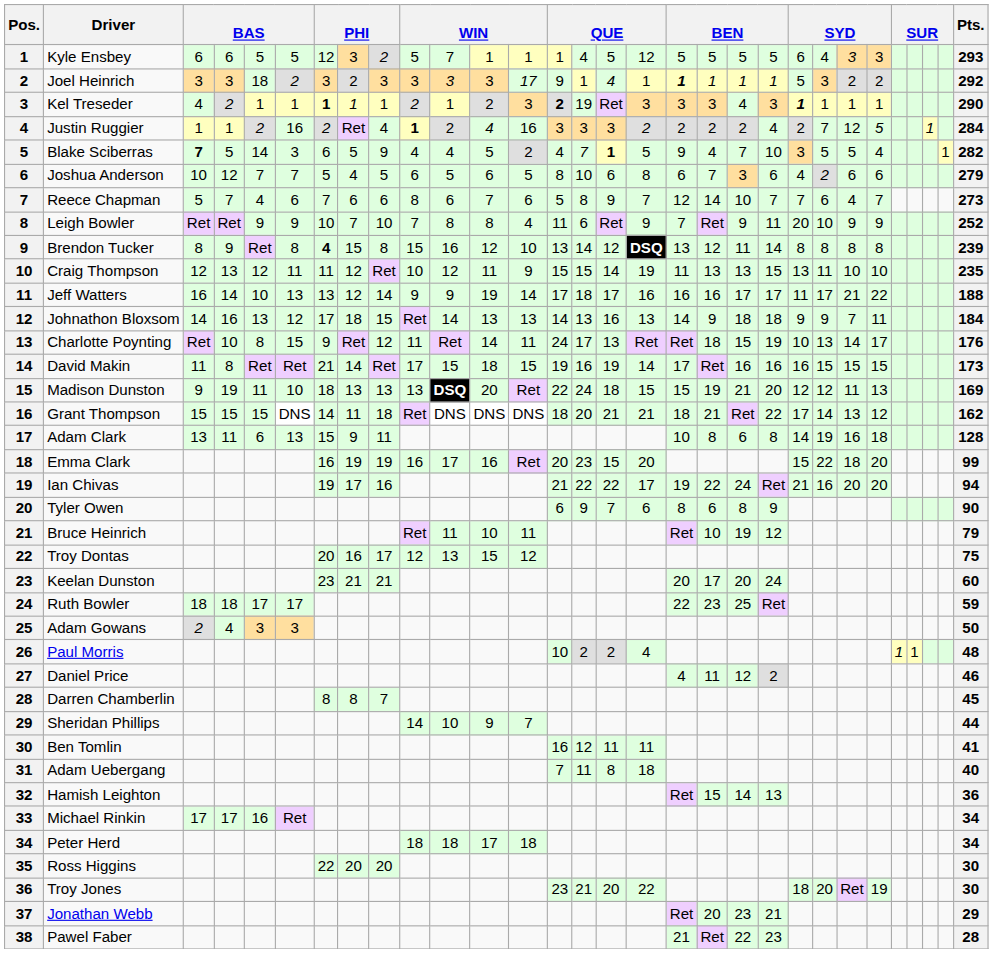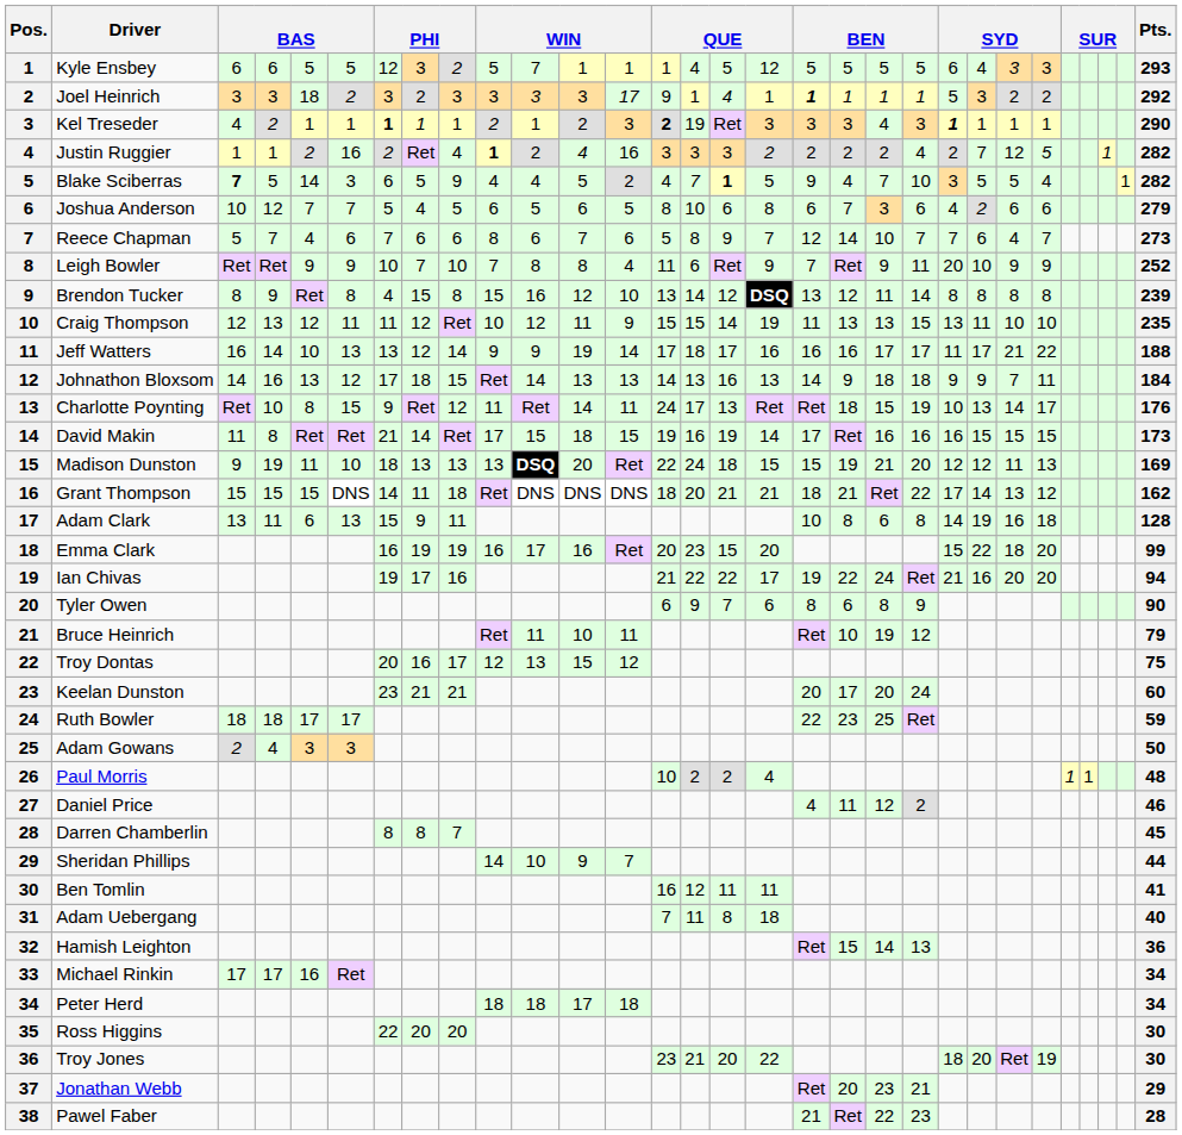Justin Ruggier | Pts.: 284 -> 282
Brendon Tucker | column 7: bold -> normal
